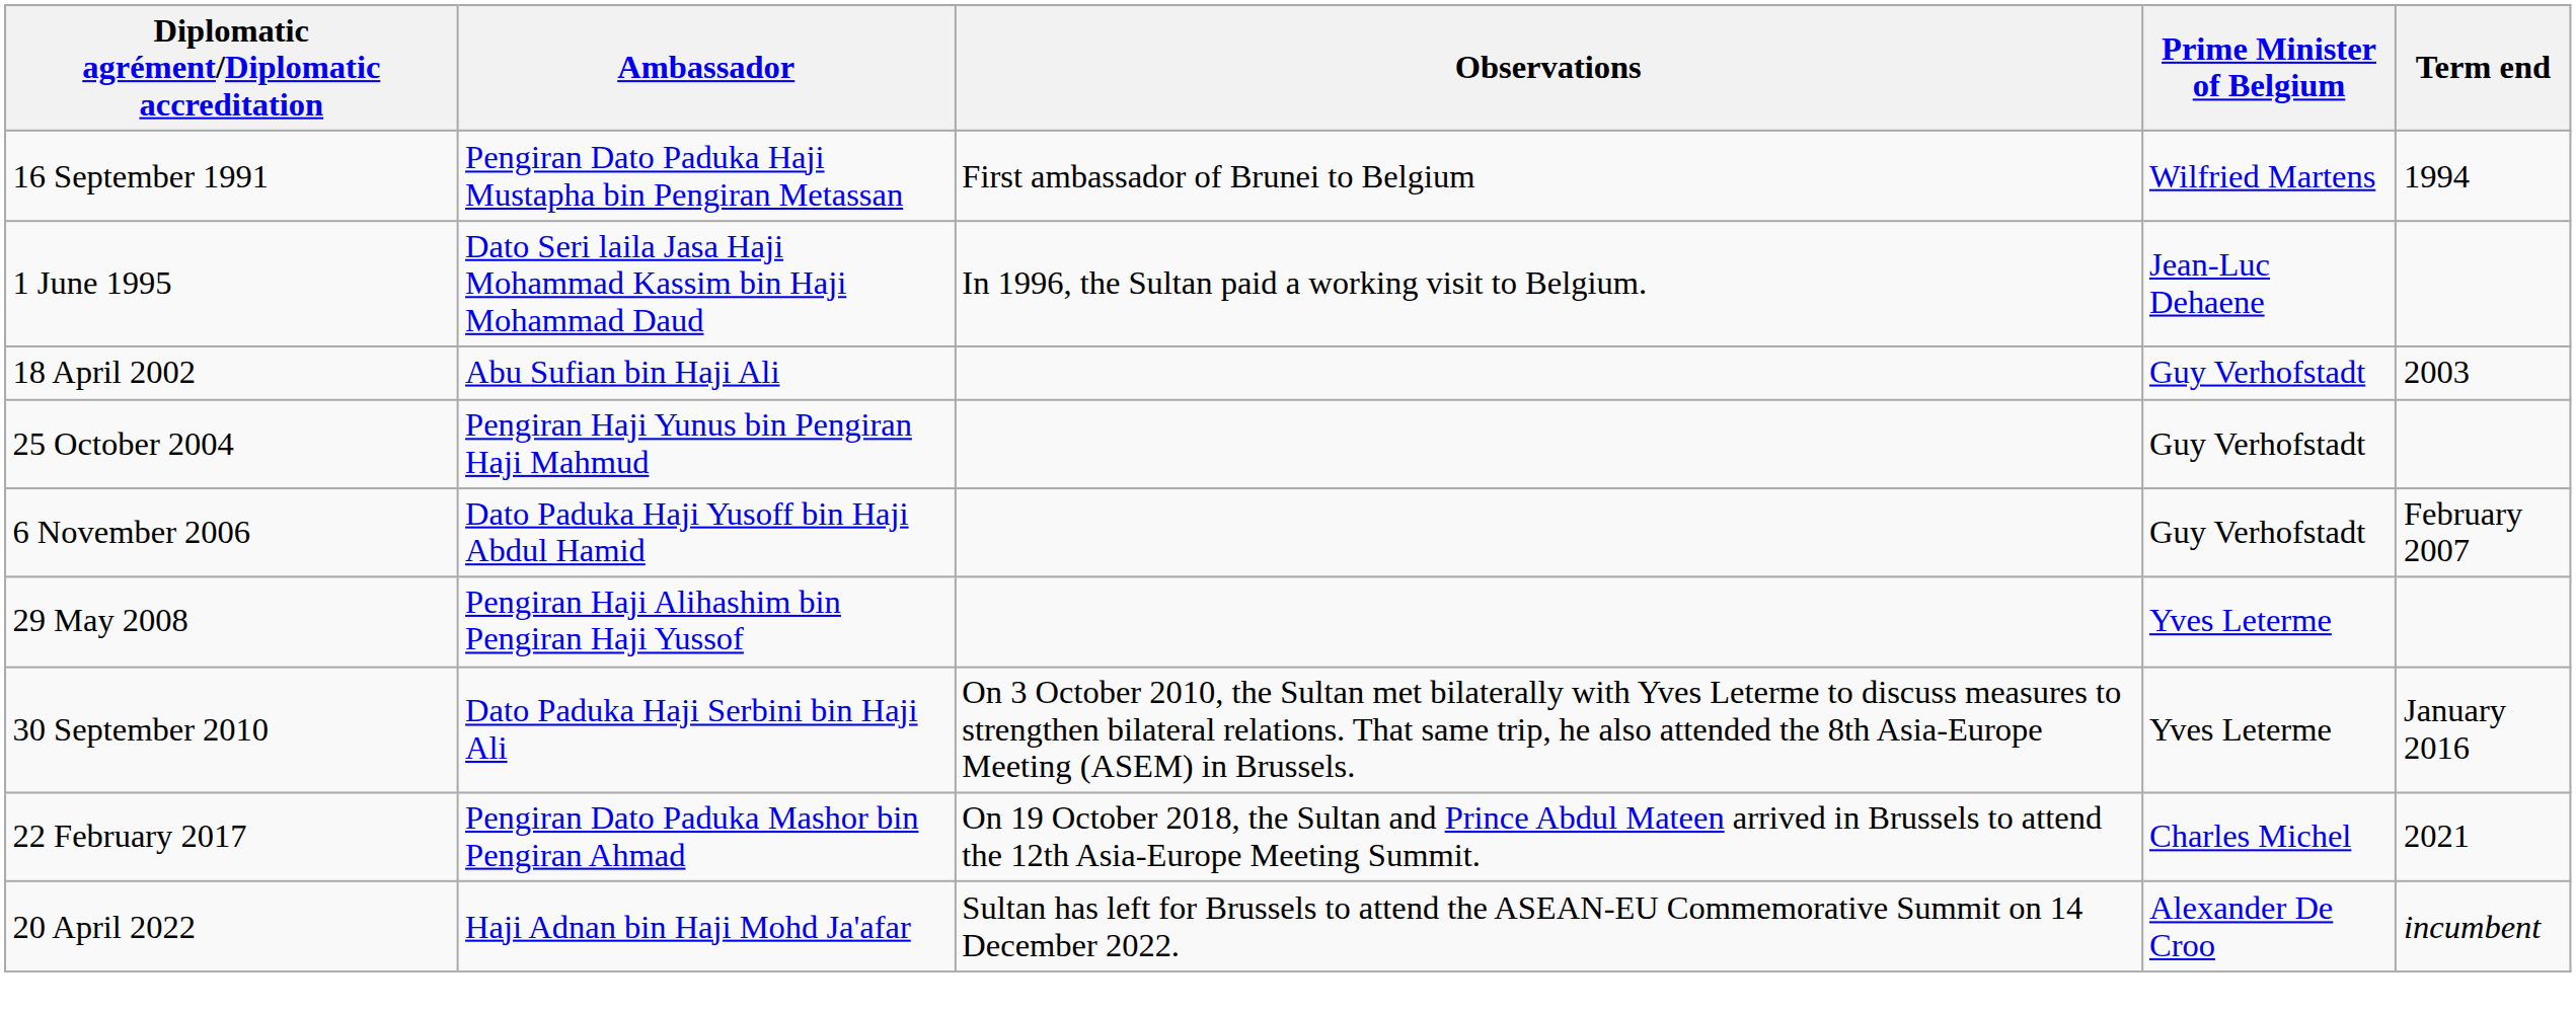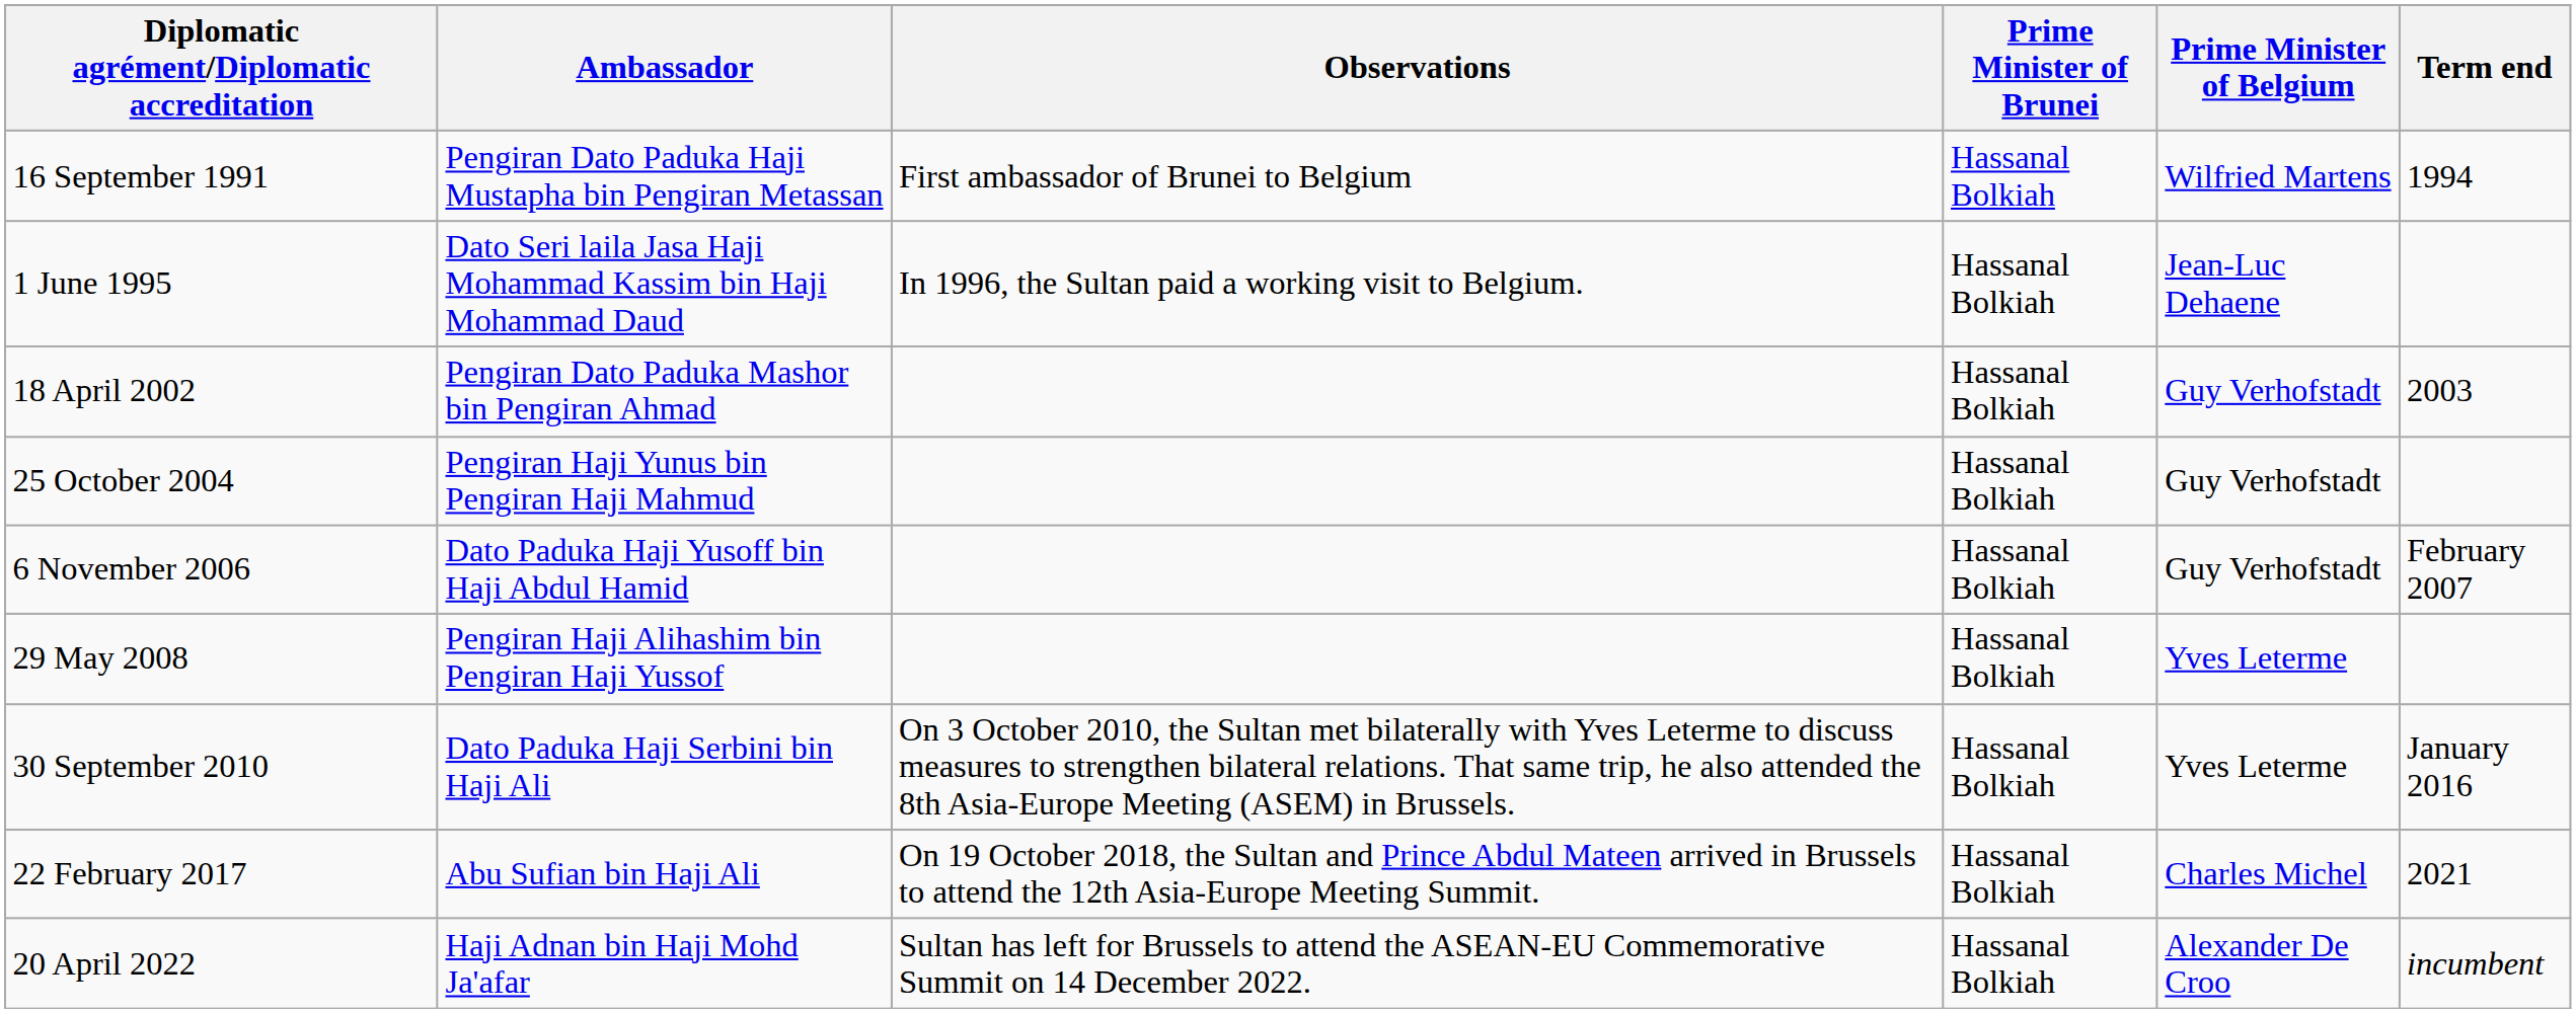+ column: Prime Minister of Brunei | Hassanal Bolkiah | Hassanal Bolkiah | Hassanal Bolkiah | Hassanal Bolkiah | Hassanal Bolkiah | Hassanal Bolkiah | Hassanal Bolkiah | Hassanal Bolkiah | Hassanal Bolkiah
18 April 2002 | Ambassador: Abu Sufian bin Haji Ali -> Pengiran Dato Paduka Mashor bin Pengiran Ahmad
22 February 2017 | Ambassador: Pengiran Dato Paduka Mashor bin Pengiran Ahmad -> Abu Sufian bin Haji Ali
